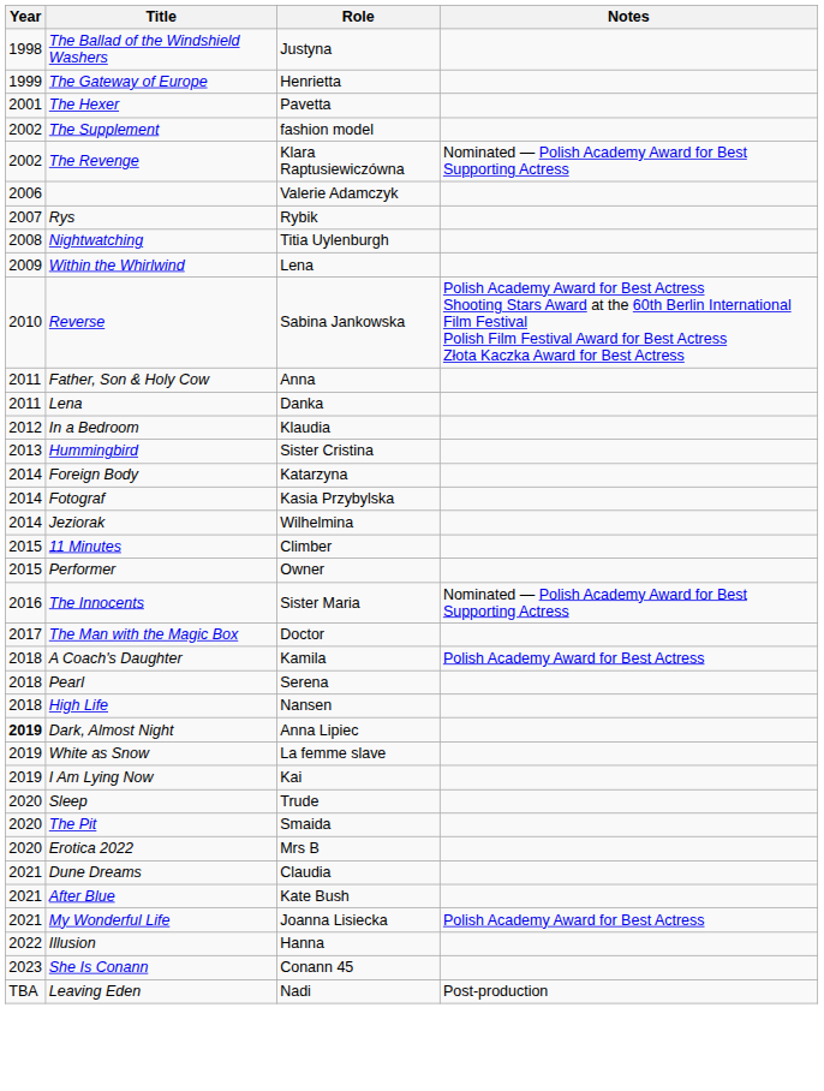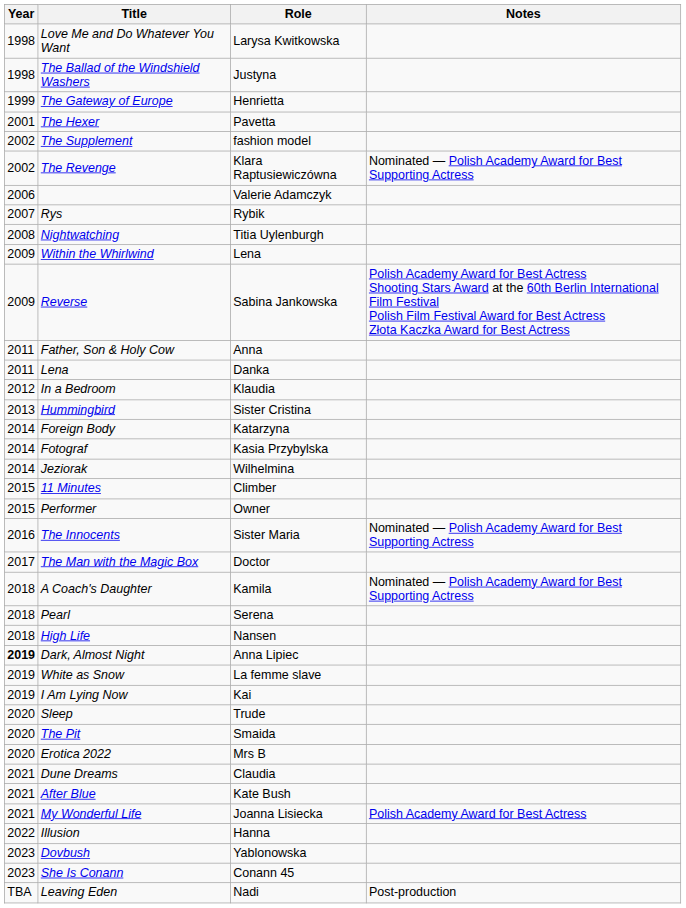+ row: 1998 | Love Me and Do Whatever You Want | Larysa Kwitkowska
Reverse | Year: 2010 -> 2009
A Coach's Daughter | Notes: Polish Academy Award for Best Actress -> Nominated — Polish Academy Award for Best Supporting Actress
+ row: 2023 | Dovbush | Yablonowska
